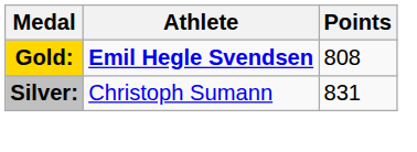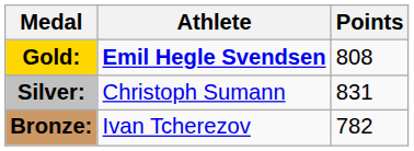+ row: Bronze: | Ivan Tcherezov | 782
